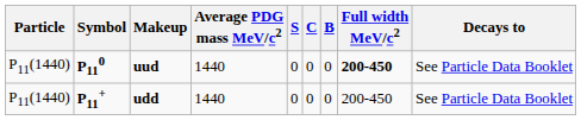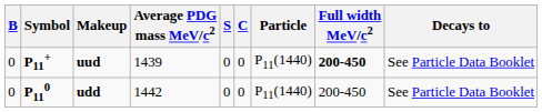columns swapped: Particle <-> B
uud | Symbol: P110 -> P11+
uud | Average PDG mass MeV/c2: 1440 -> 1439
udd | Symbol: P11+ -> P110
udd | Average PDG mass MeV/c2: 1440 -> 1442
